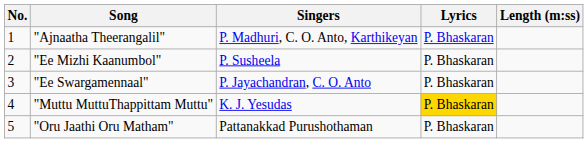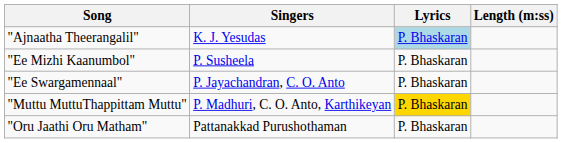- column: No. | 1 | 2 | 3 | 4 | 5
"Ajnaatha Theerangalil" | Singers: P. Madhuri, C. O. Anto, Karthikeyan -> K. J. Yesudas
"Ajnaatha Theerangalil" | Lyrics: no background -> lightblue background
"Muttu MuttuThappittam Muttu" | Singers: K. J. Yesudas -> P. Madhuri, C. O. Anto, Karthikeyan
